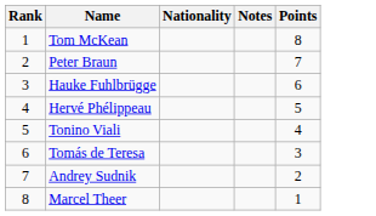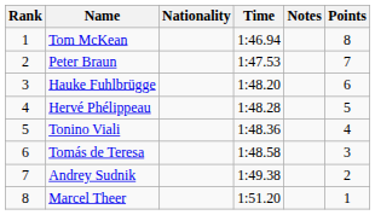+ column: Time | 1:46.94 | 1:47.53 | 1:48.20 | 1:48.28 | 1:48.36 | 1:48.58 | 1:49.38 | 1:51.20
